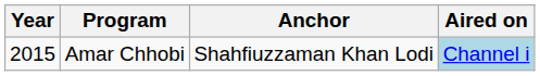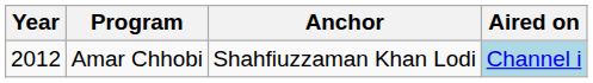Amar Chhobi | Year: 2015 -> 2012
